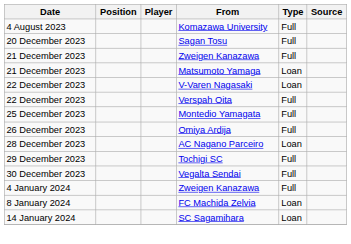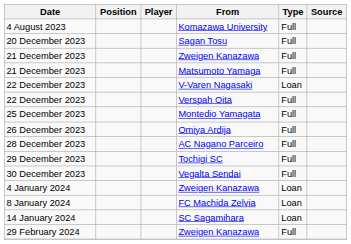21 December 2023 / Matsumoto Yamaga | Type: Loan -> Full
28 December 2023 | Type: Loan -> Full
4 January 2024 | Type: Full -> Loan
+ row: 29 February 2024 | Zweigen Kanazawa | Full
